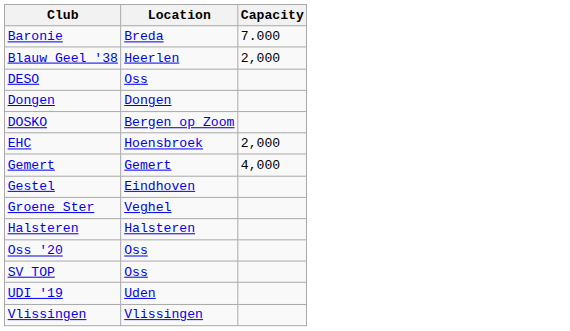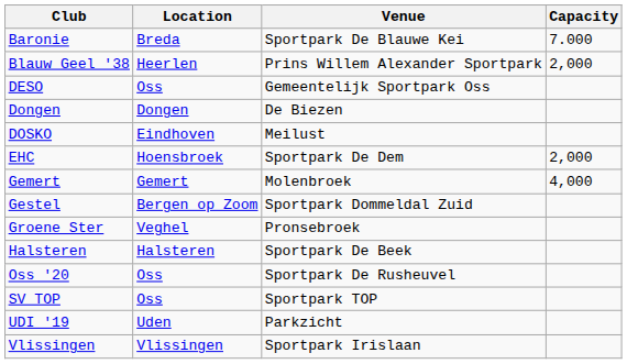+ column: Venue | Sportpark De Blauwe Kei | Prins Willem Alexander Sportpark | Gemeentelijk Sportpark Oss | De Biezen | Meilust | Sportpark De Dem | Molenbroek | Sportpark Dommeldal Zuid | Pronsebroek | Sportpark De Beek | Sportpark De Rusheuvel | Sportpark TOP | Parkzicht | Sportpark Irislaan
DOSKO | Location: Bergen op Zoom -> Eindhoven
Gestel | Location: Eindhoven -> Bergen op Zoom
